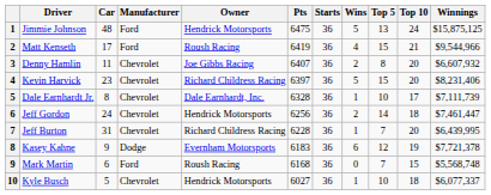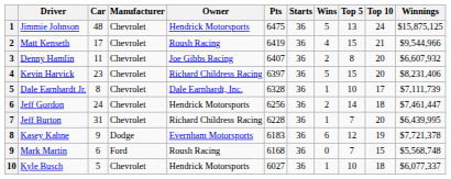Jimmie Johnson | Manufacturer: Ford -> Chevrolet
Matt Kenseth | Manufacturer: Ford -> Chevrolet
